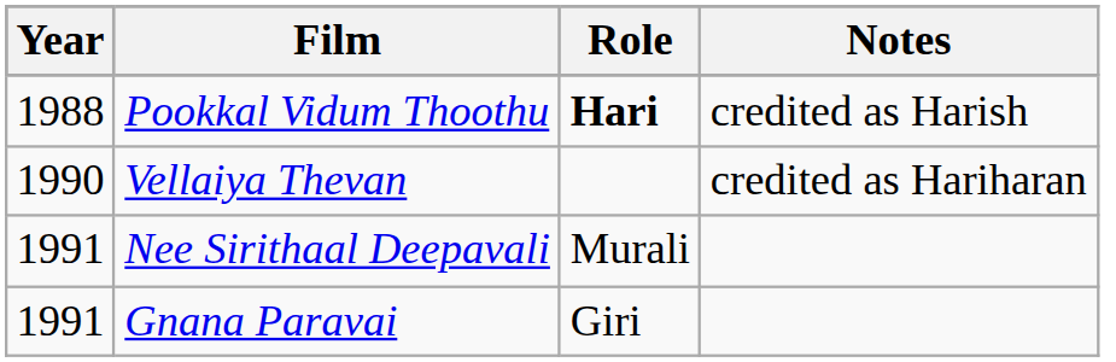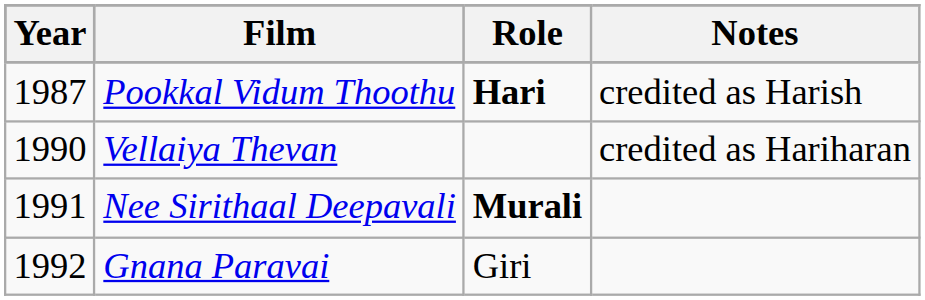Pookkal Vidum Thoothu | Year: 1988 -> 1987
Nee Sirithaal Deepavali | Role: normal -> bold
Gnana Paravai | Year: 1991 -> 1992
